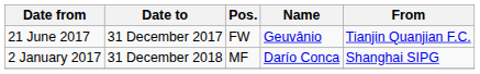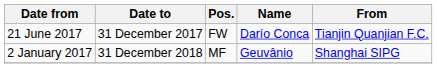21 June 2017 | Name: Geuvânio -> Darío Conca
2 January 2017 | Name: Darío Conca -> Geuvânio
